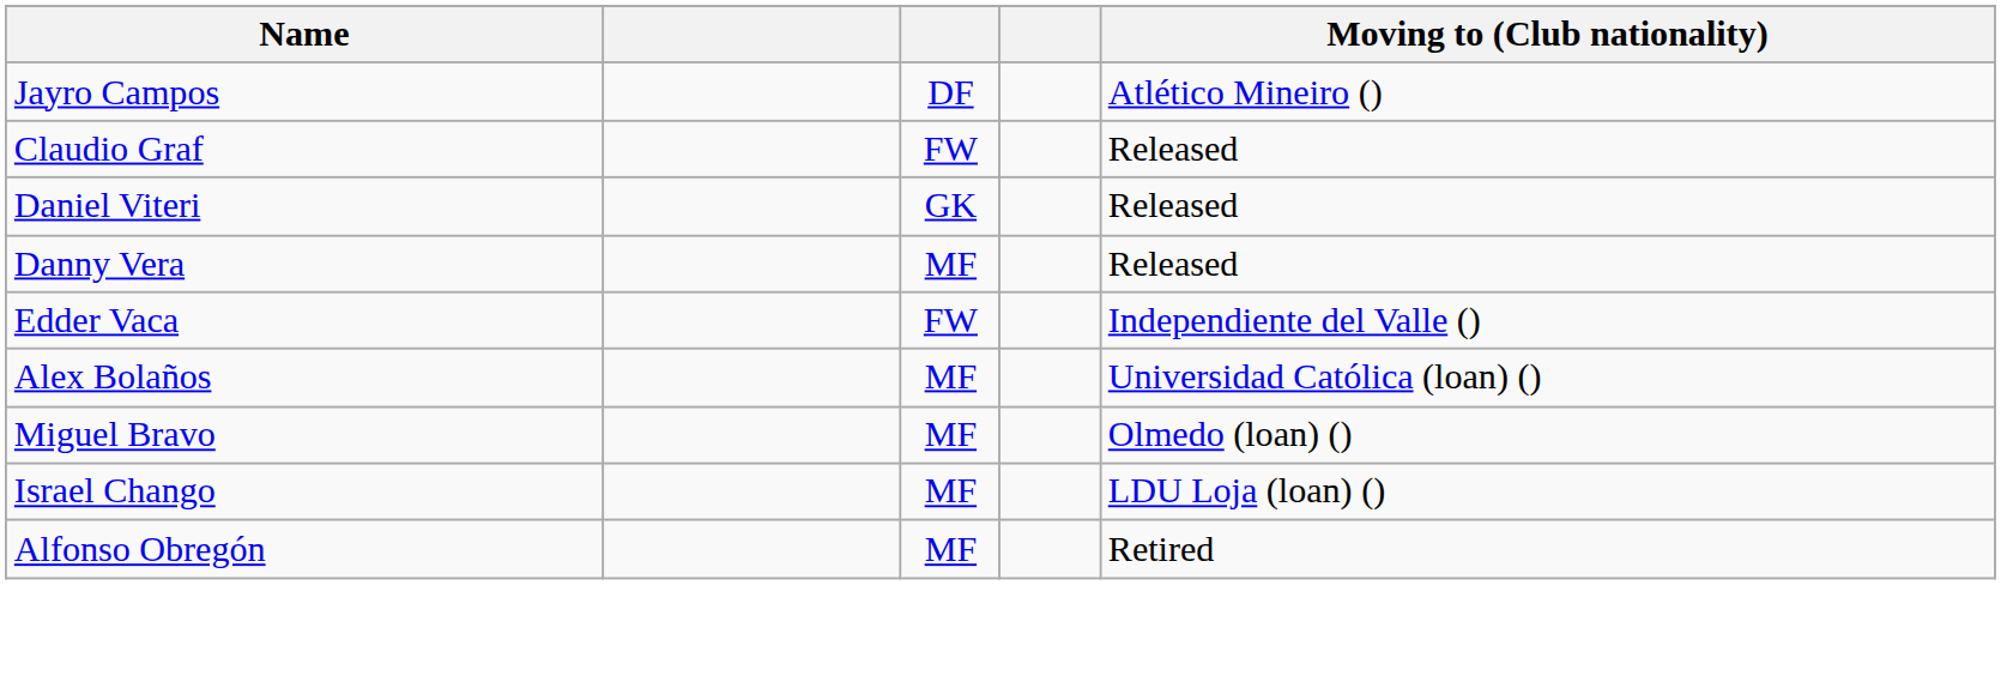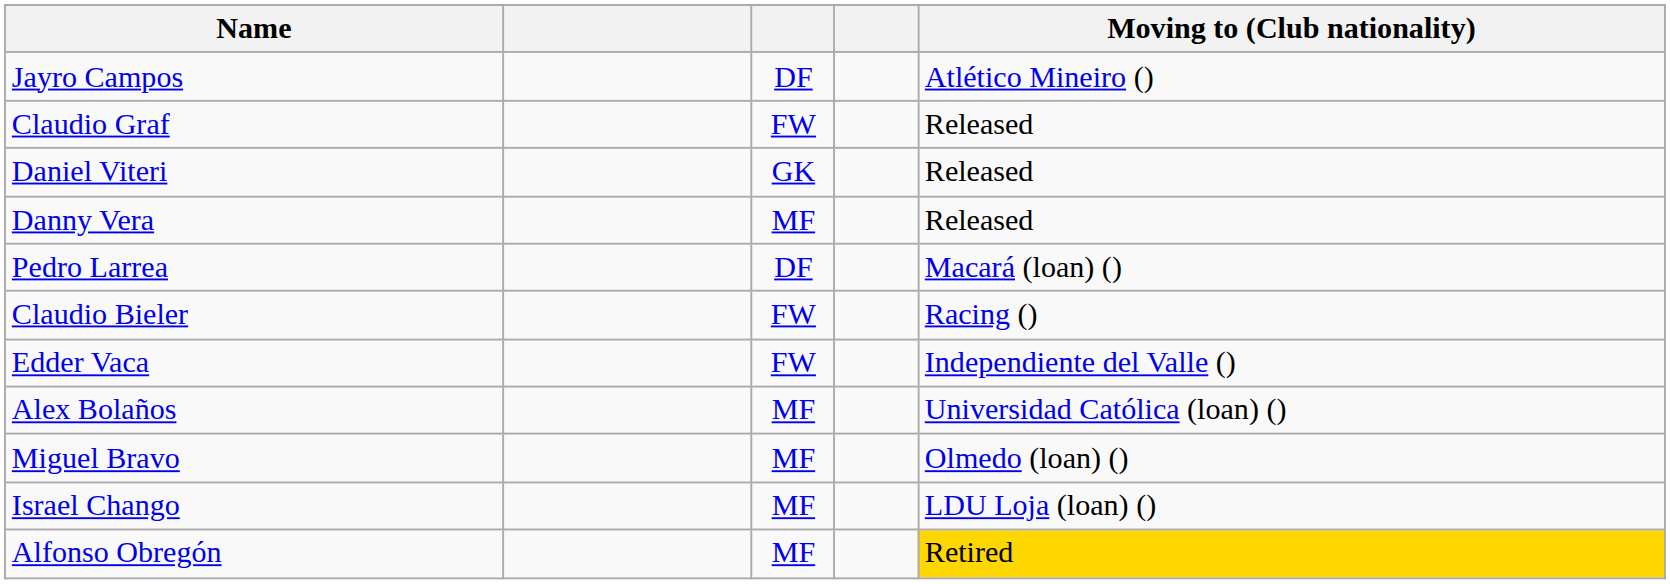+ row: Pedro Larrea | DF | Macará (loan) ()
+ row: Claudio Bieler | FW | Racing ()
Alfonso Obregón | Moving to (Club nationality): no background -> gold background
